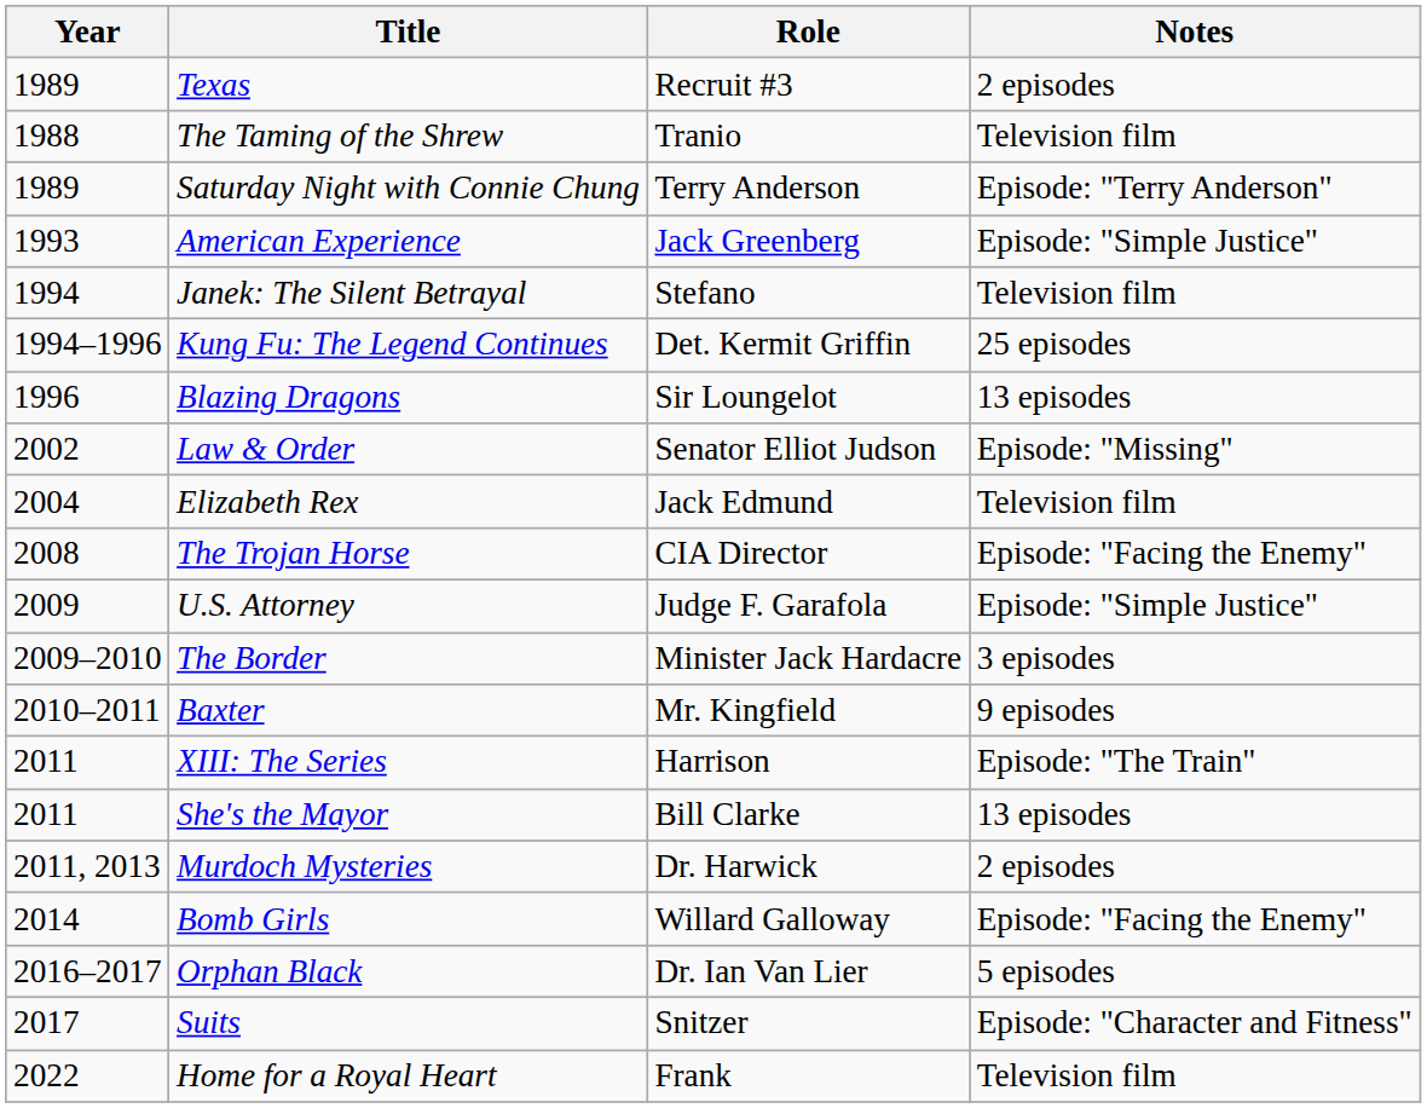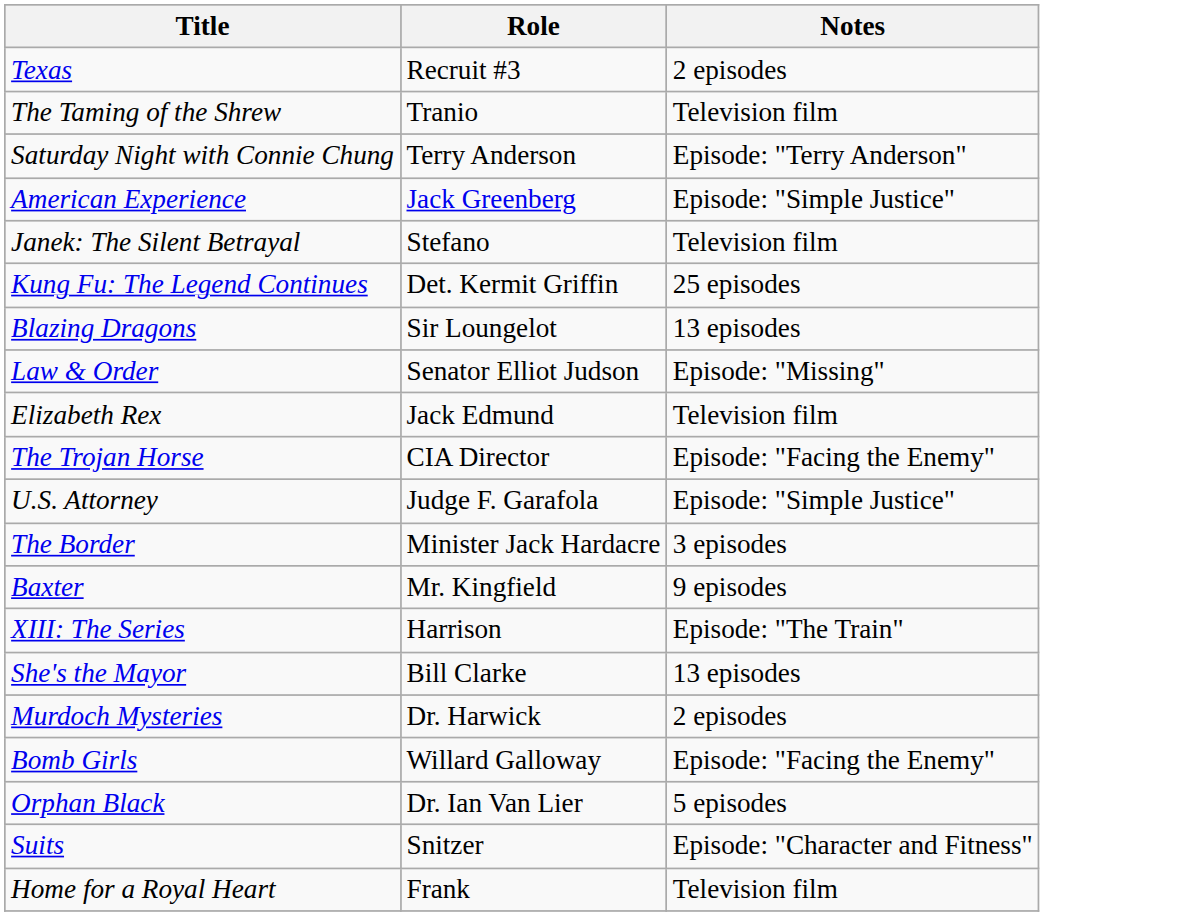- column: Year | 1989 | 1988 | 1989 | 1993 | 1994 | 1994–1996 | 1996 | 2002 | 2004 | 2008 | 2009 | 2009–2010 | 2010–2011 | 2011 | 2011 | 2011, 2013 | 2014 | 2016–2017 | 2017 | 2022
